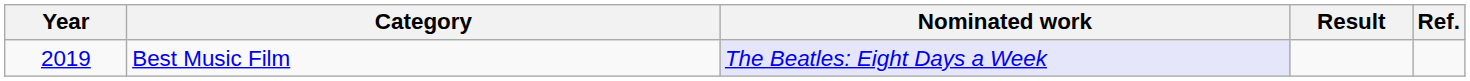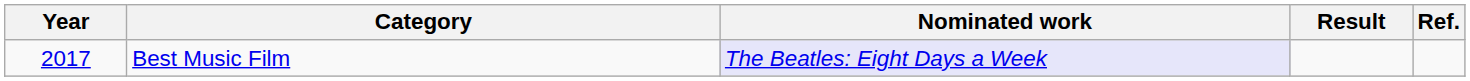Best Music Film | Year: 2019 -> 2017
